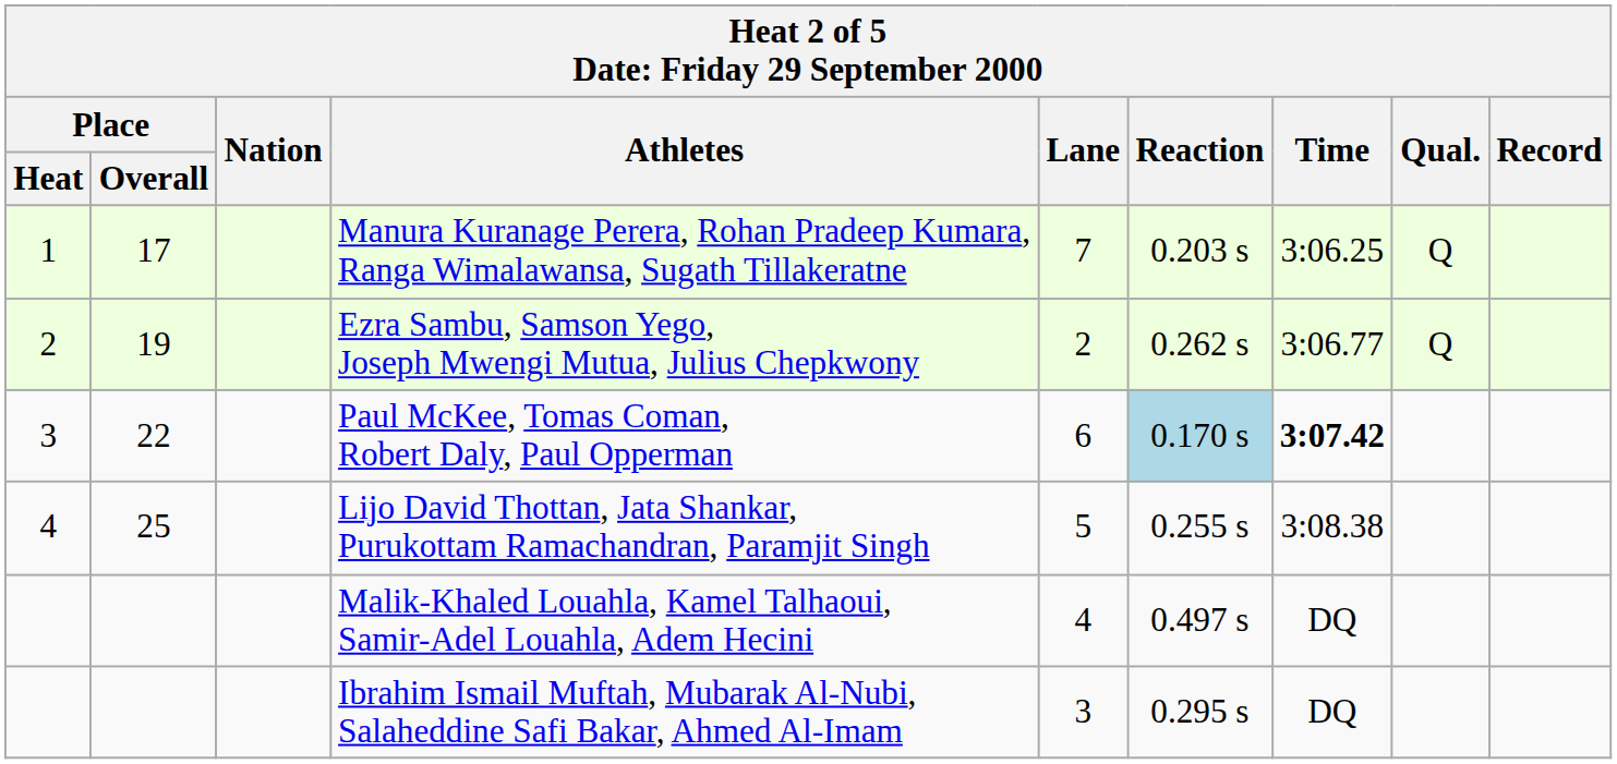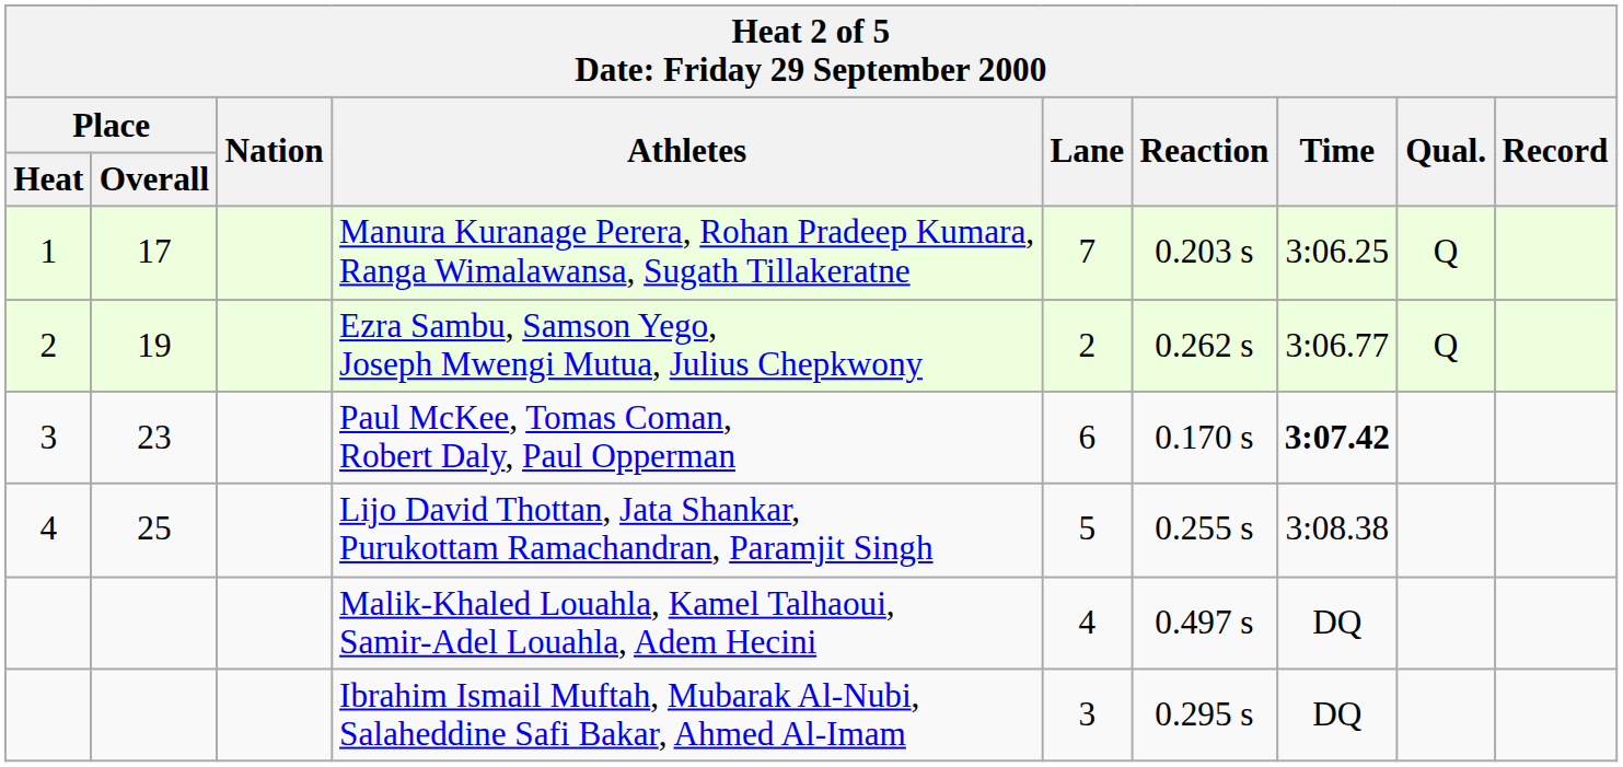Paul McKee, Tomas Coman, Robert Daly, Paul Opperman | Place / Overall: 22 -> 23
Paul McKee, Tomas Coman, Robert Daly, Paul Opperman | Reaction: lightblue background -> no background
